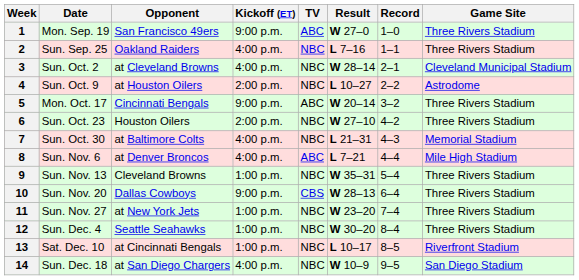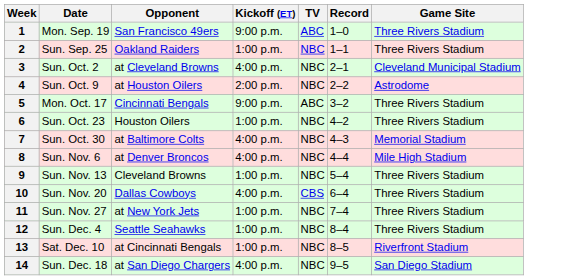- column: Result | W 27–0 | L 7–16 | W 28–14 | L 10–27 | W 20–14 | W 27–10 | L 21–31 | L 7–21 | W 35–31 | W 28–13 | W 23–20 | W 30–20 | L 10–17 | W 10–9
2 | Kickoff (ET): 4:00 p.m. -> 1:00 p.m.
6 | Kickoff (ET): 2:00 p.m. -> 1:00 p.m.
8 | TV: ABC -> NBC
10 | Kickoff (ET): 9:00 p.m. -> 4:00 p.m.
